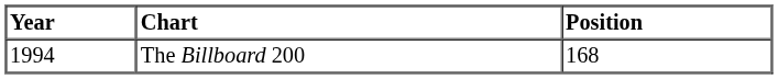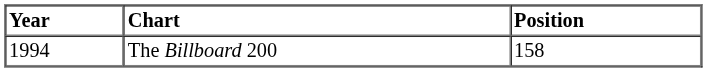The Billboard 200 | Position: 168 -> 158
